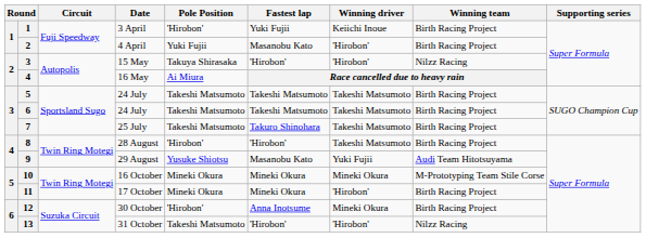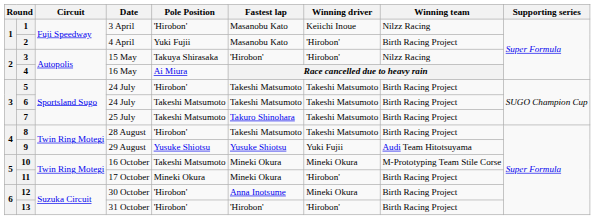3 April | Fastest lap: Yuki Fujii -> Masanobu Kato
3 April | Winning team: Birth Racing Project -> Nilzz Racing
5 / 24 July | Pole Position: Takeshi Matsumoto -> 'Hirobon'
28 August | Fastest lap: 'Hirobon' -> Takeshi Matsumoto
29 August | Fastest lap: Masanobu Kato -> Yusuke Shiotsu
16 October | Pole Position: Mineki Okura -> Takeshi Matsumoto
31 October | Pole Position: Takeshi Matsumoto -> 'Hirobon'
31 October | Winning team: Nilzz Racing -> Birth Racing Project
